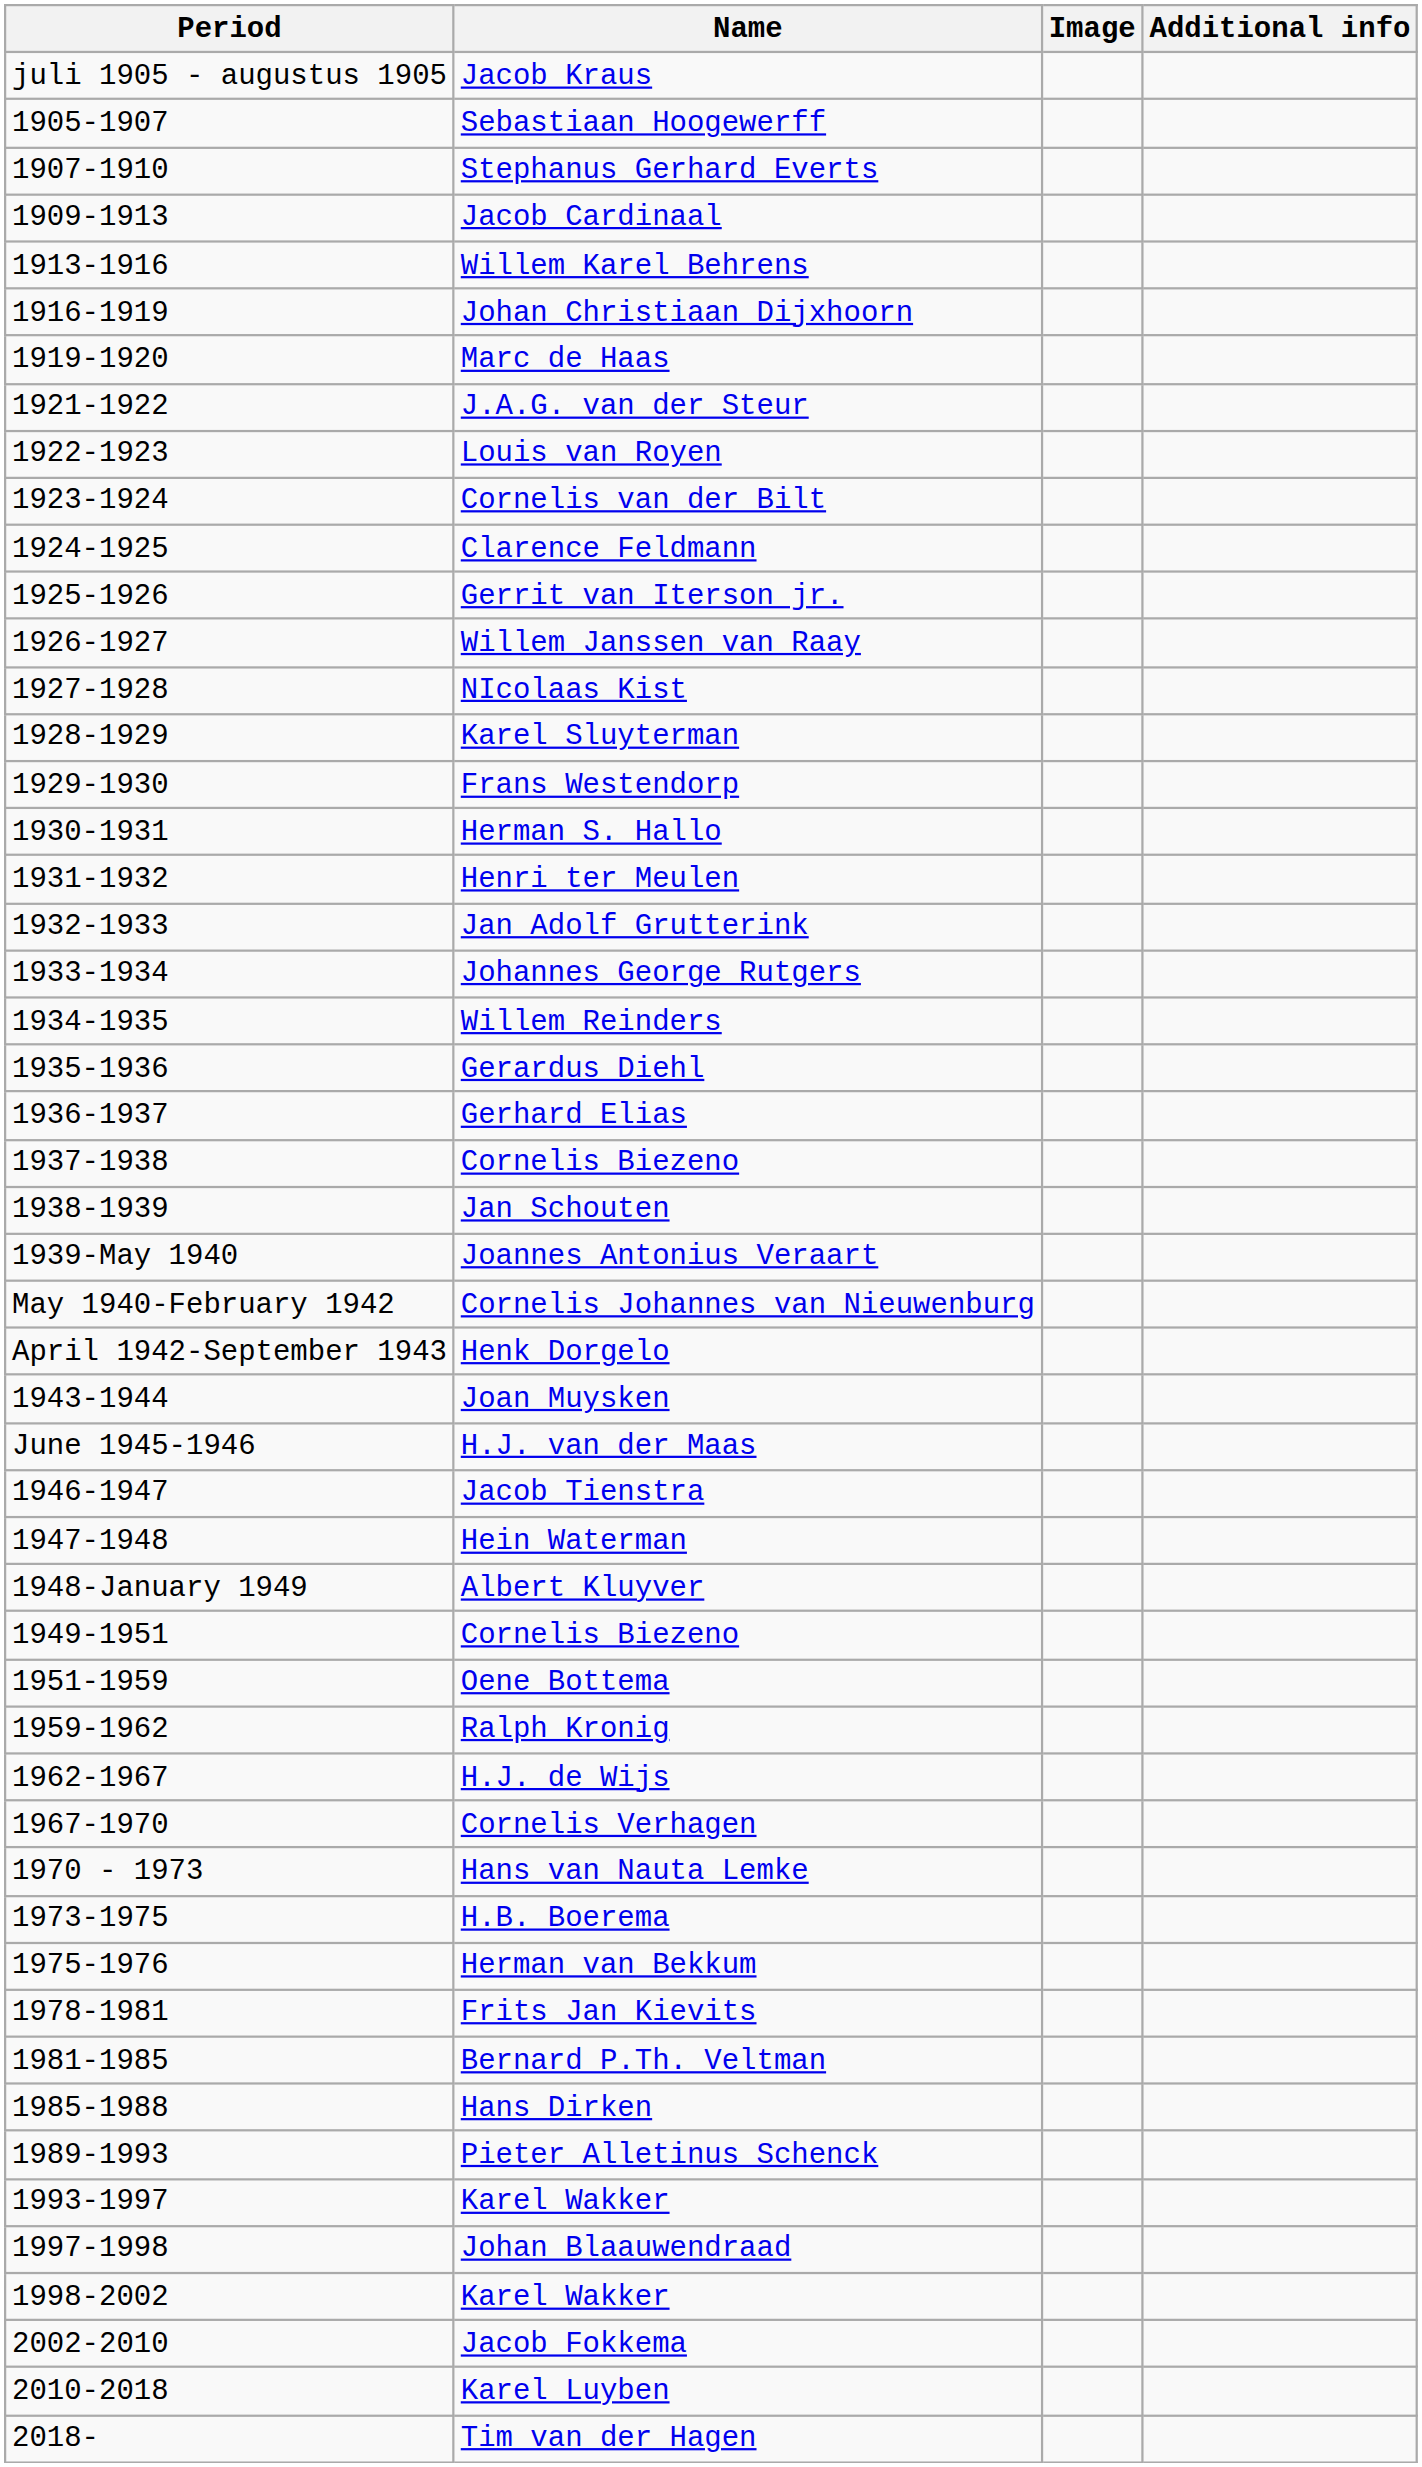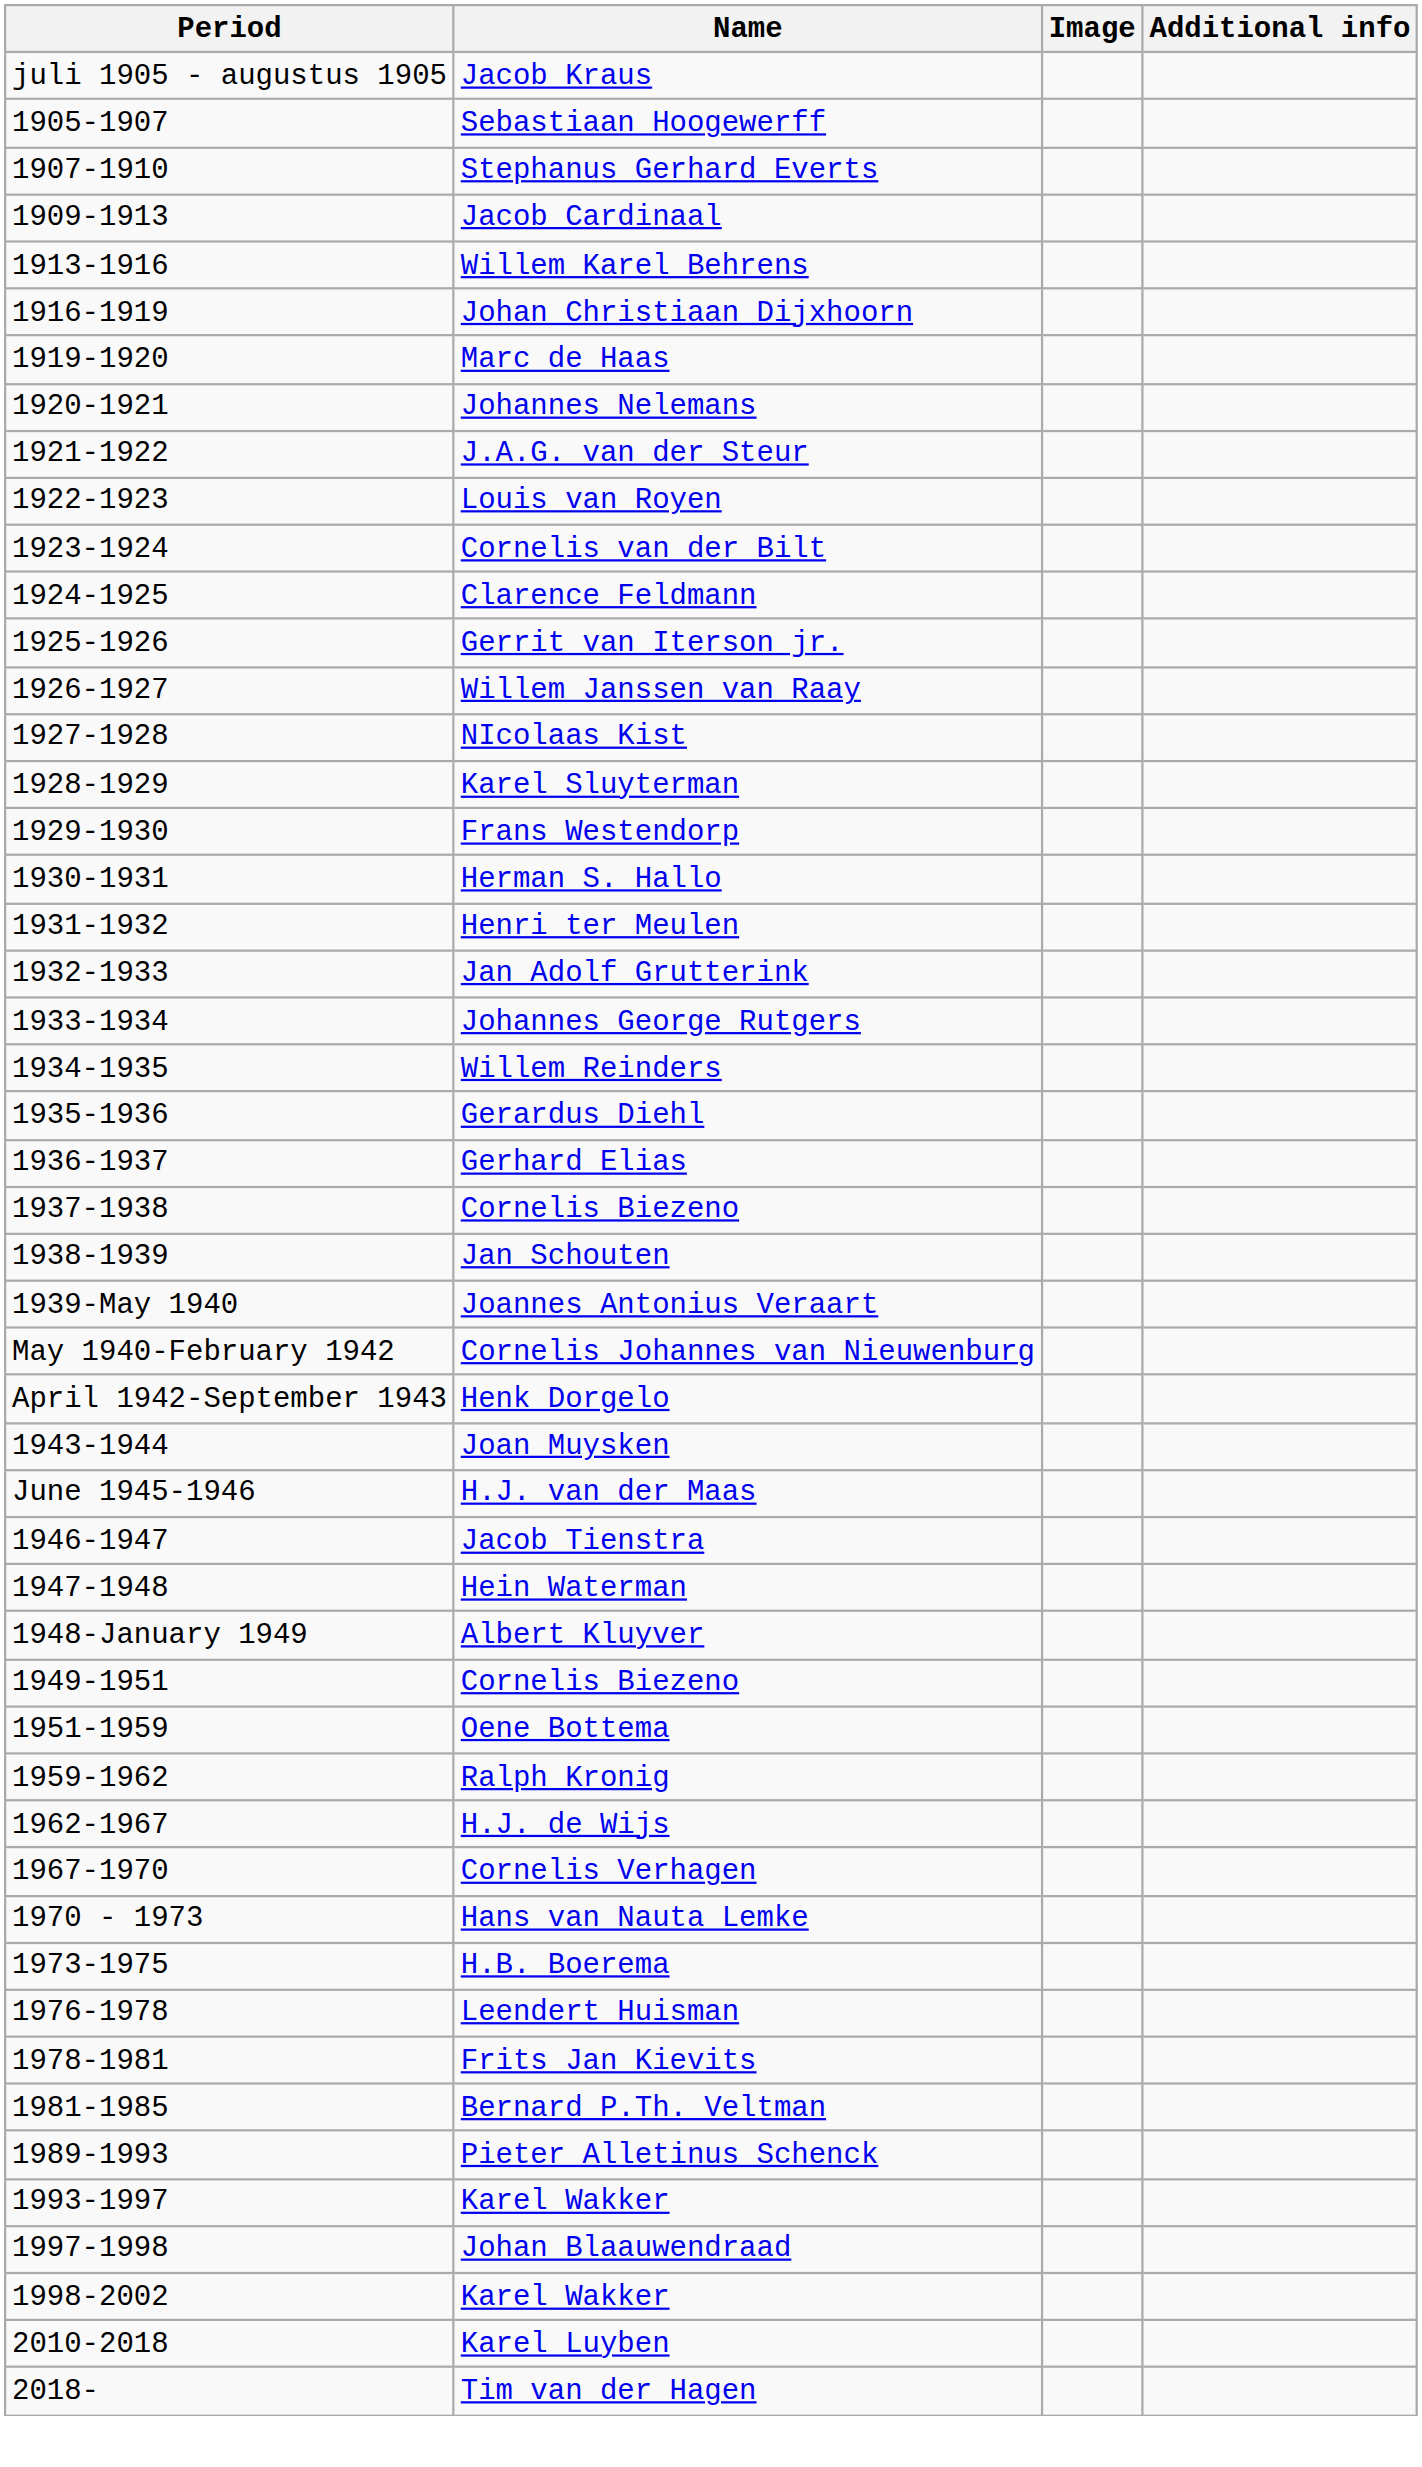+ row: 1920-1921 | Johannes Nelemans
- row: 1975-1976 | Herman van Bekkum
+ row: 1976-1978 | Leendert Huisman
- row: 1985-1988 | Hans Dirken
- row: 2002-2010 | Jacob Fokkema
